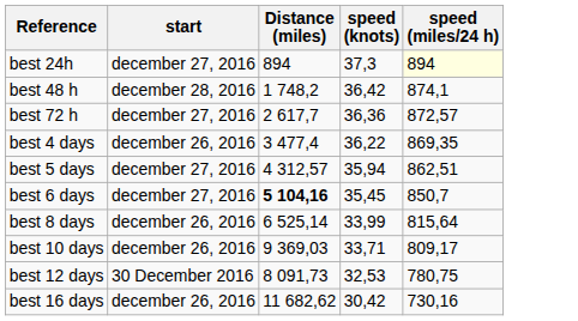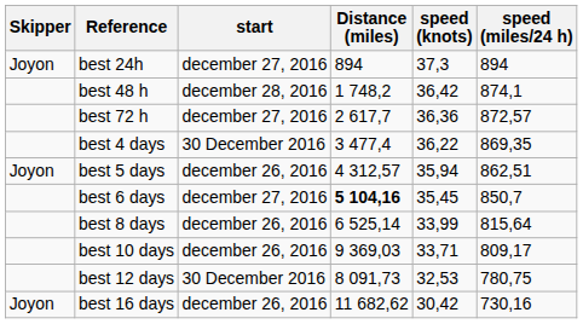+ column: Skipper | Joyon | Joyon | Joyon
best 24h | speed (miles/24 h): lightyellow background -> no background
best 4 days | start: december 26, 2016 -> 30 December 2016
best 5 days | start: december 27, 2016 -> december 26, 2016
